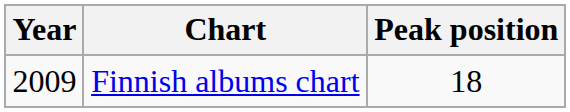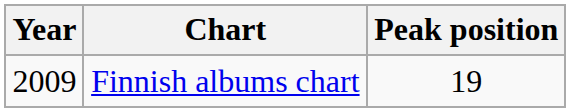Finnish albums chart | Peak position: 18 -> 19
